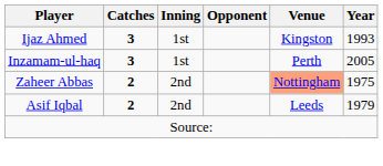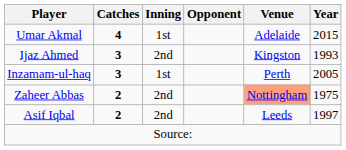+ row: Umar Akmal | 4 | 1st | Adelaide | 2015
Ijaz Ahmed | Inning: 1st -> 2nd
Asif Iqbal | Year: 1979 -> 1997
